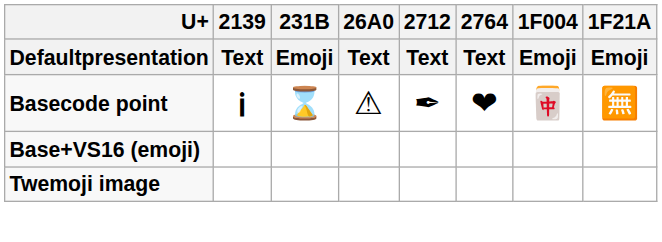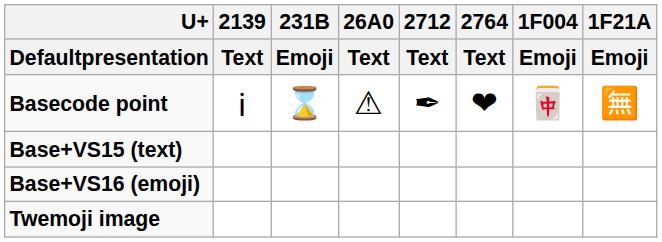Basecode point | 2139 / Text: bold -> normal
+ row: Base+VS15 (text)
